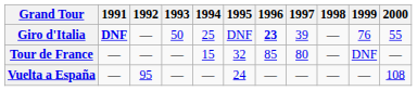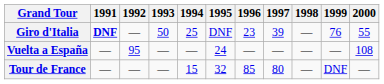Giro d'Italia | 1996: bold -> normal
rows swapped: Tour de France <-> Vuelta a España
